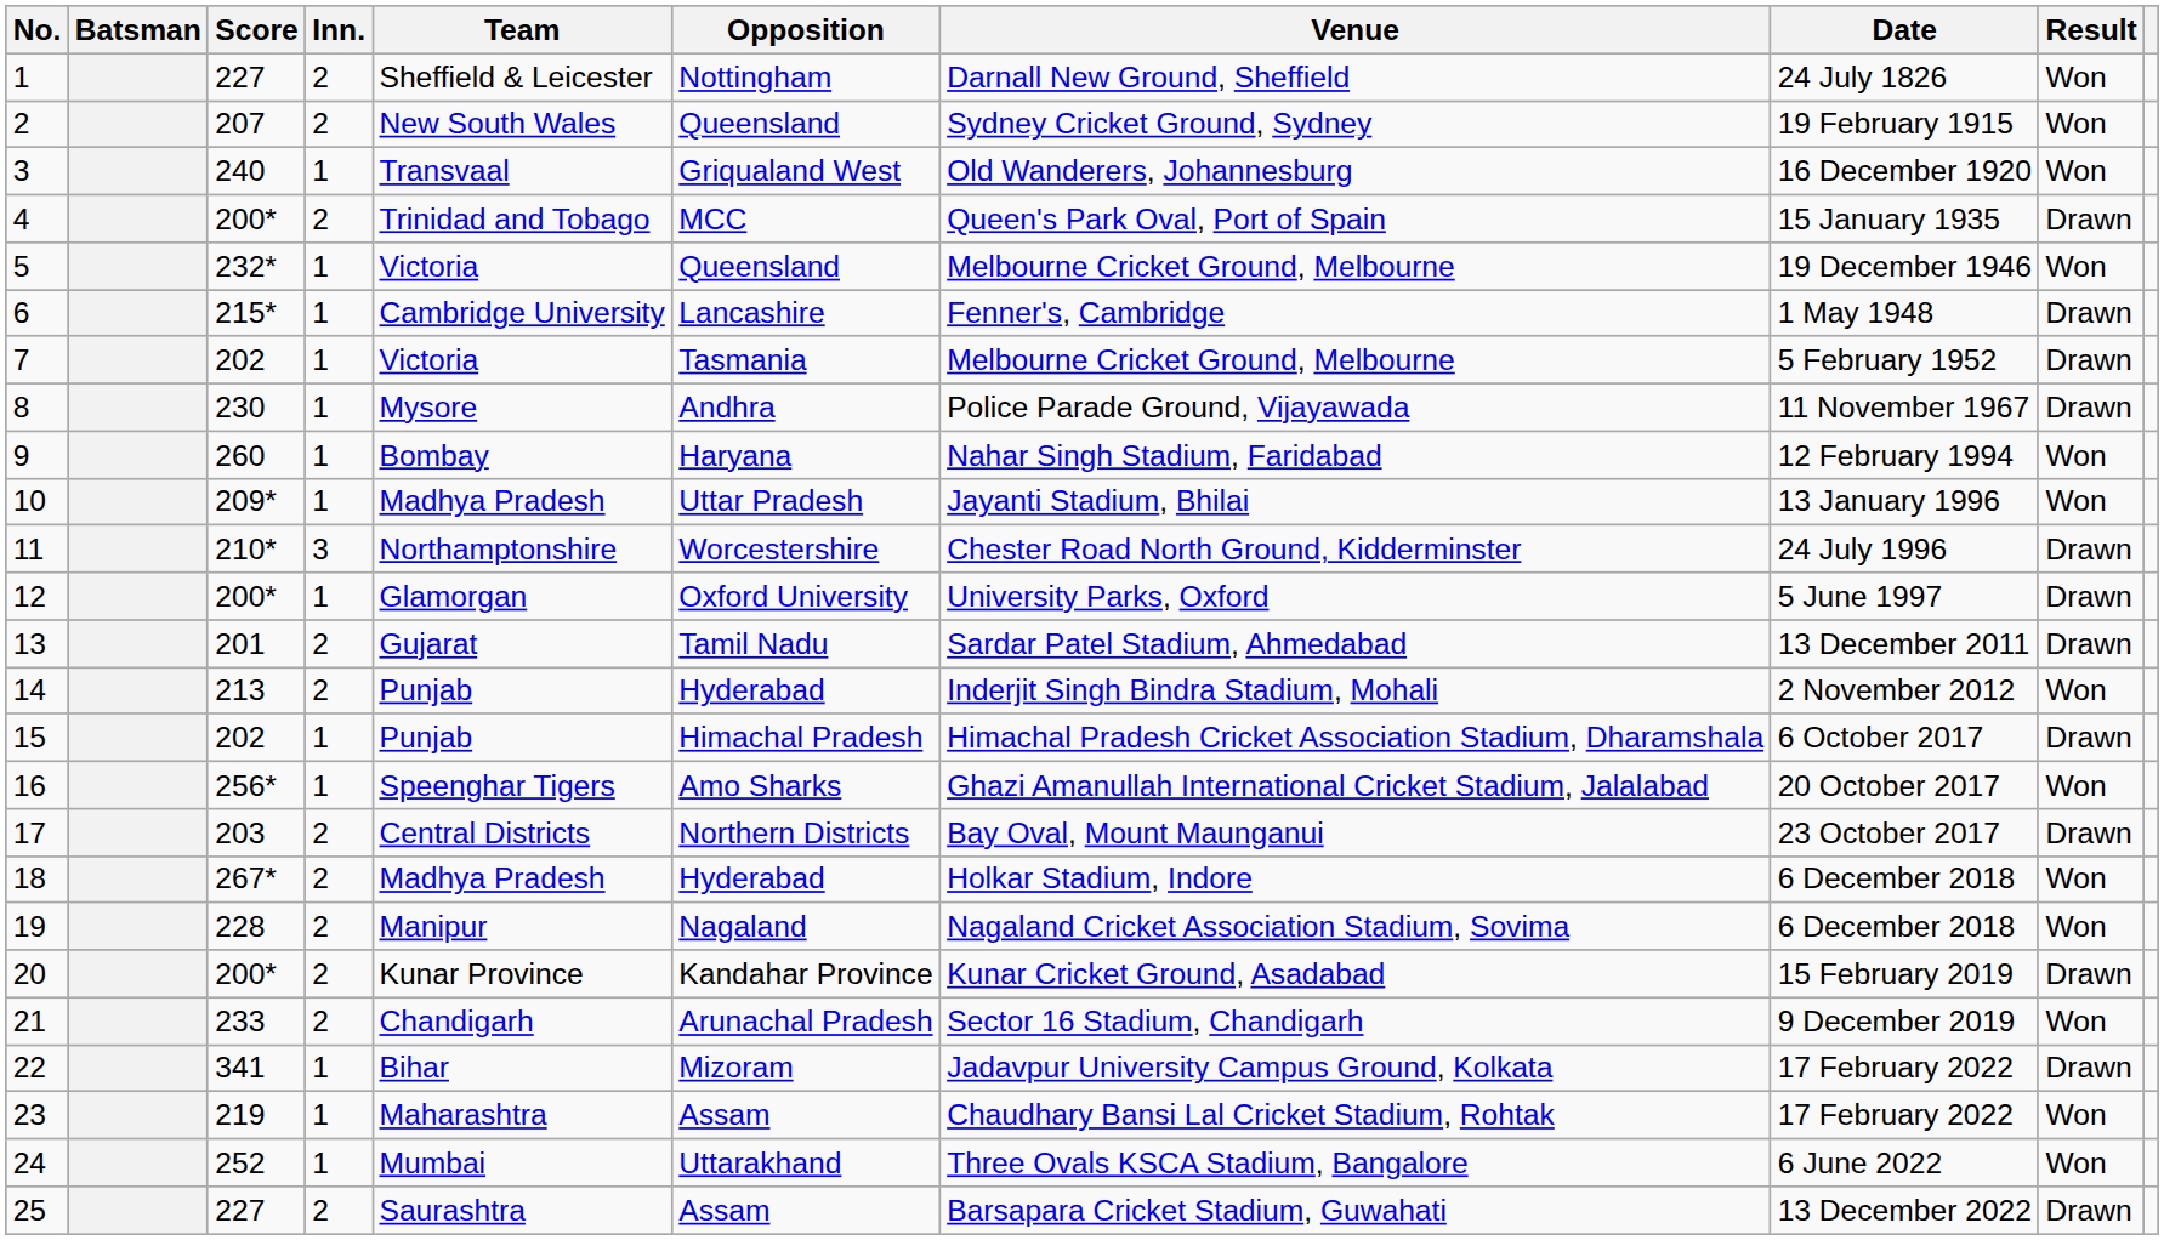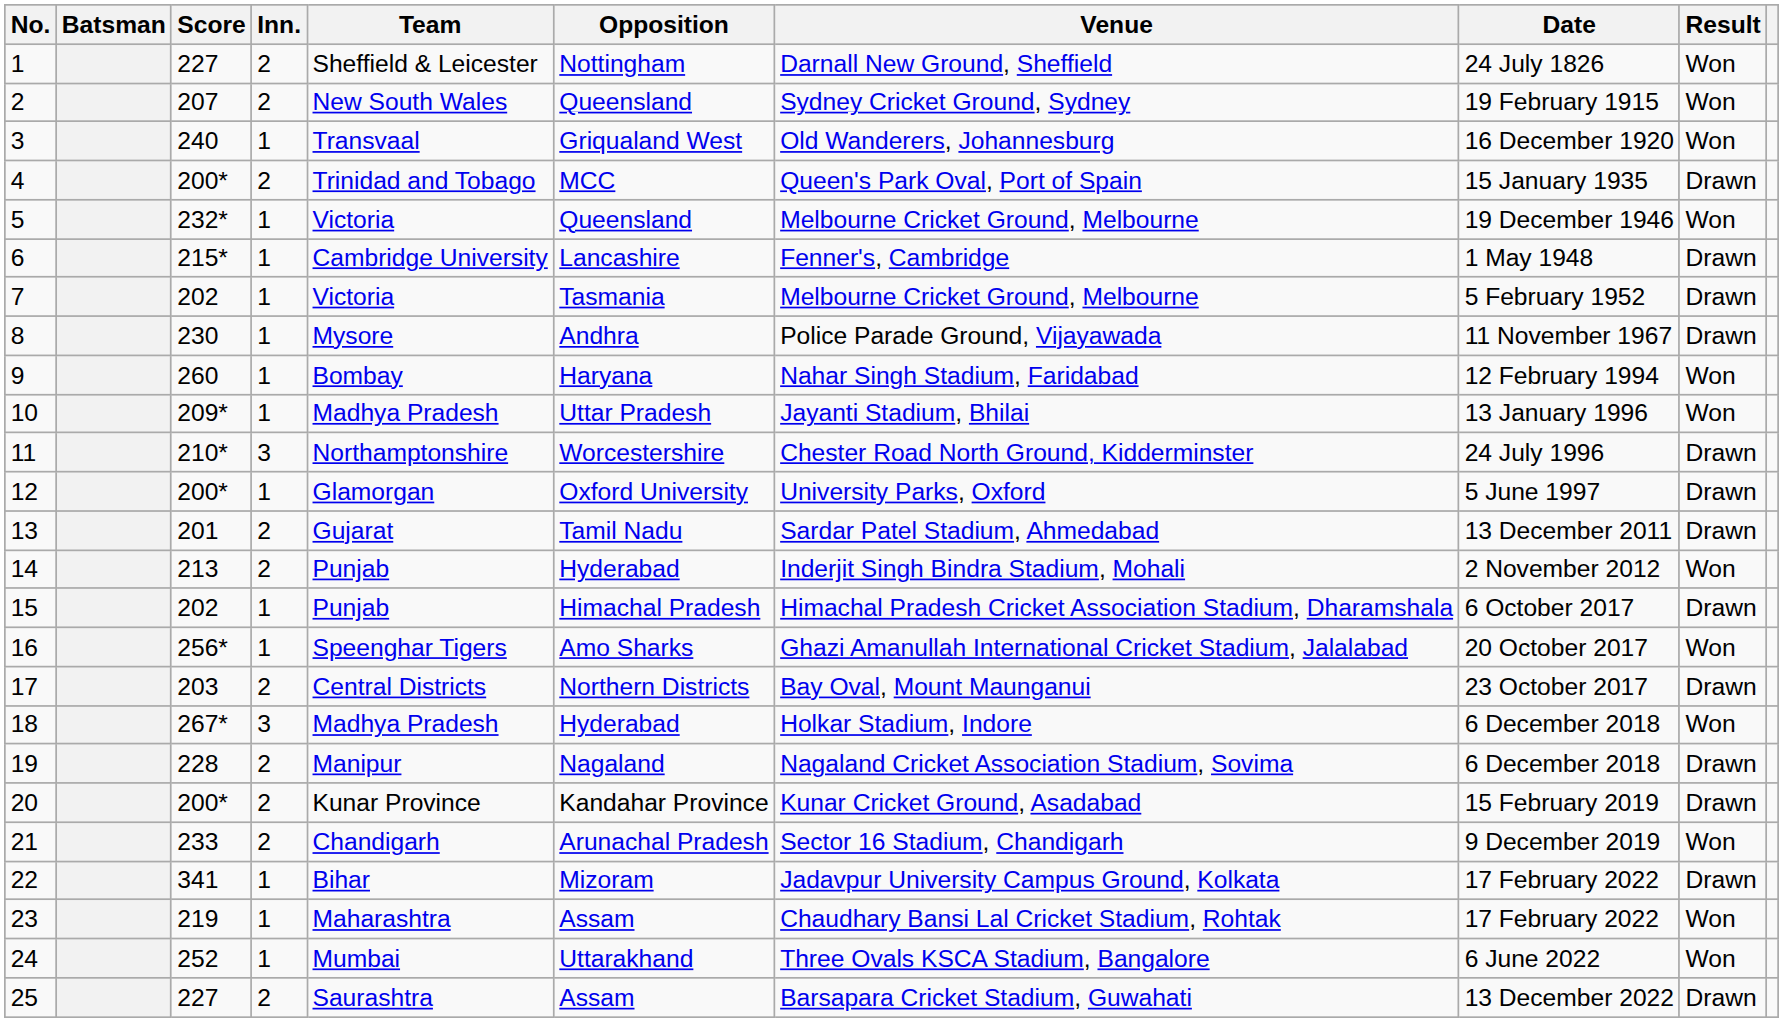18 | Inn.: 2 -> 3
19 | Result: Won -> Drawn
